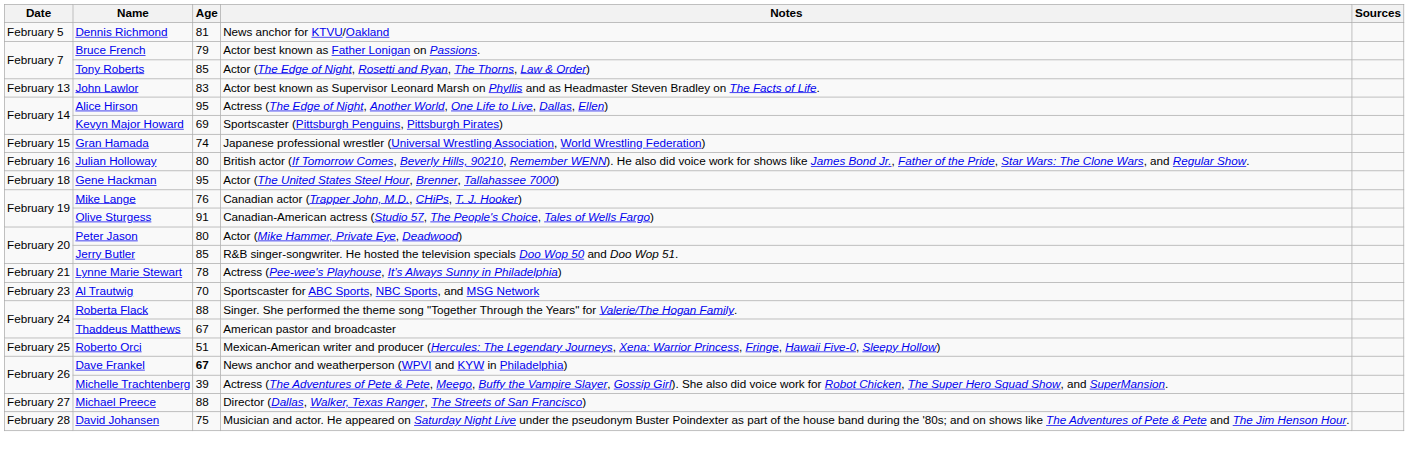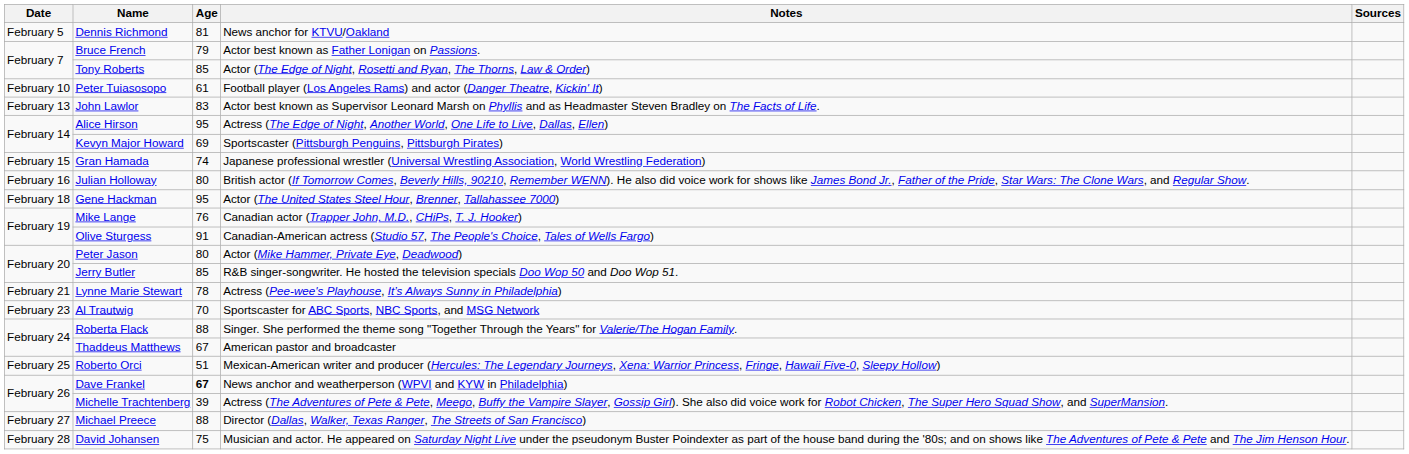+ row: February 10 | Peter Tuiasosopo | 61 | Football player (Los Angeles Rams) and actor (Danger Theatre, Kickin' It)
